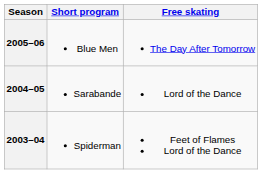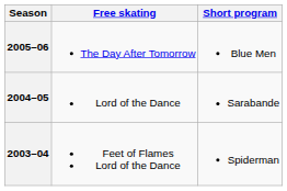columns swapped: Short program <-> Free skating
